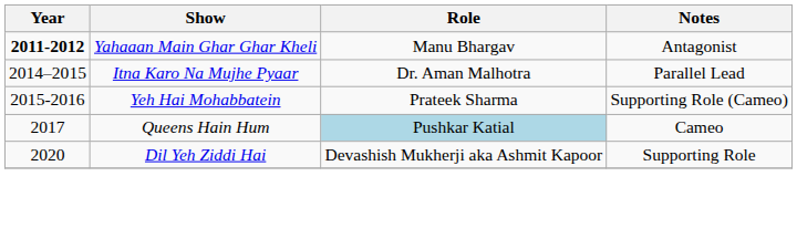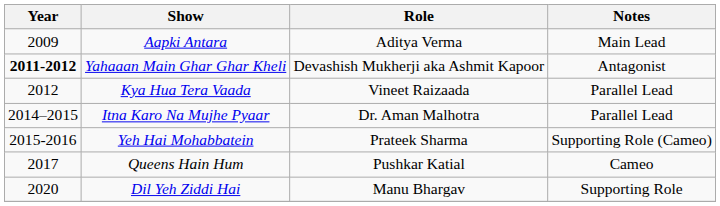+ row: 2009 | Aapki Antara | Aditya Verma | Main Lead
Yahaaan Main Ghar Ghar Kheli | Role: Manu Bhargav -> Devashish Mukherji aka Ashmit Kapoor
+ row: 2012 | Kya Hua Tera Vaada | Vineet Raizaada | Parallel Lead
Queens Hain Hum | Role: lightblue background -> no background
Dil Yeh Ziddi Hai | Role: Devashish Mukherji aka Ashmit Kapoor -> Manu Bhargav
